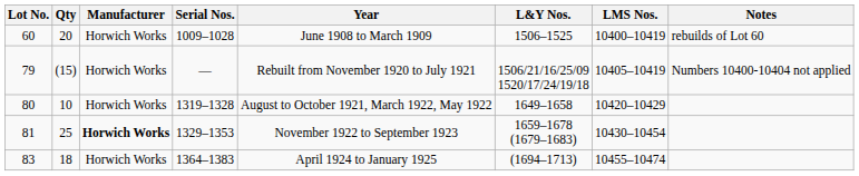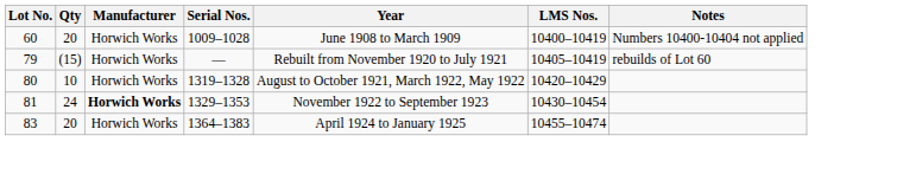- column: L&Y Nos. | 1506–1525 | 1506/21/16/25/09 1520/17/24/19/18 | 1649–1658 | 1659–1678 (1679–1683) | (1694–1713)
60 | Notes: rebuilds of Lot 60 -> Numbers 10400-10404 not applied
79 | Notes: Numbers 10400-10404 not applied -> rebuilds of Lot 60
81 | Qty: 25 -> 24
83 | Qty: 18 -> 20
